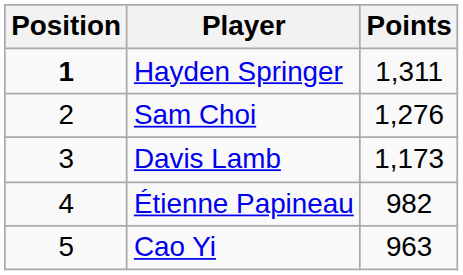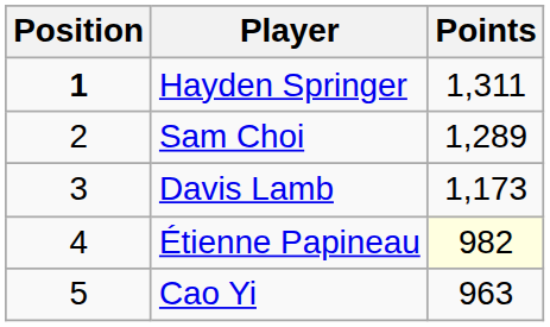Sam Choi | Points: 1,276 -> 1,289
Étienne Papineau | Points: no background -> lightyellow background
